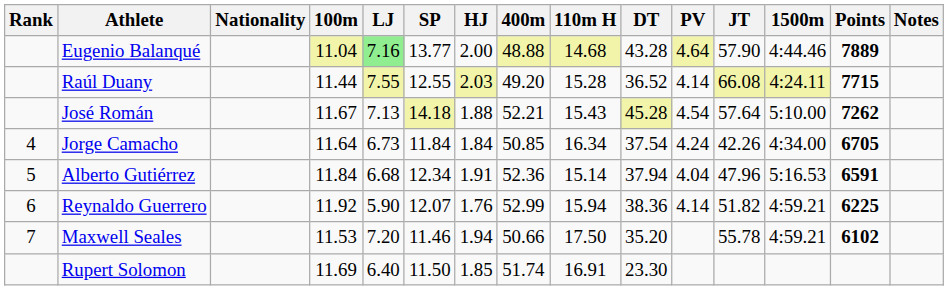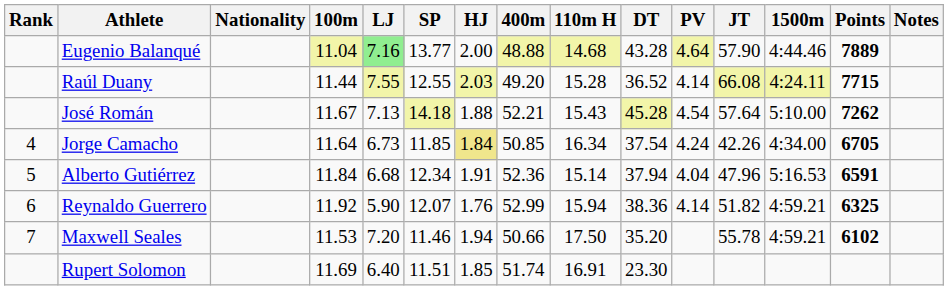Jorge Camacho | SP: 11.84 -> 11.85
Jorge Camacho | HJ: no background -> khaki background
Reynaldo Guerrero | Points: 6225 -> 6325
Rupert Solomon | SP: 11.50 -> 11.51
